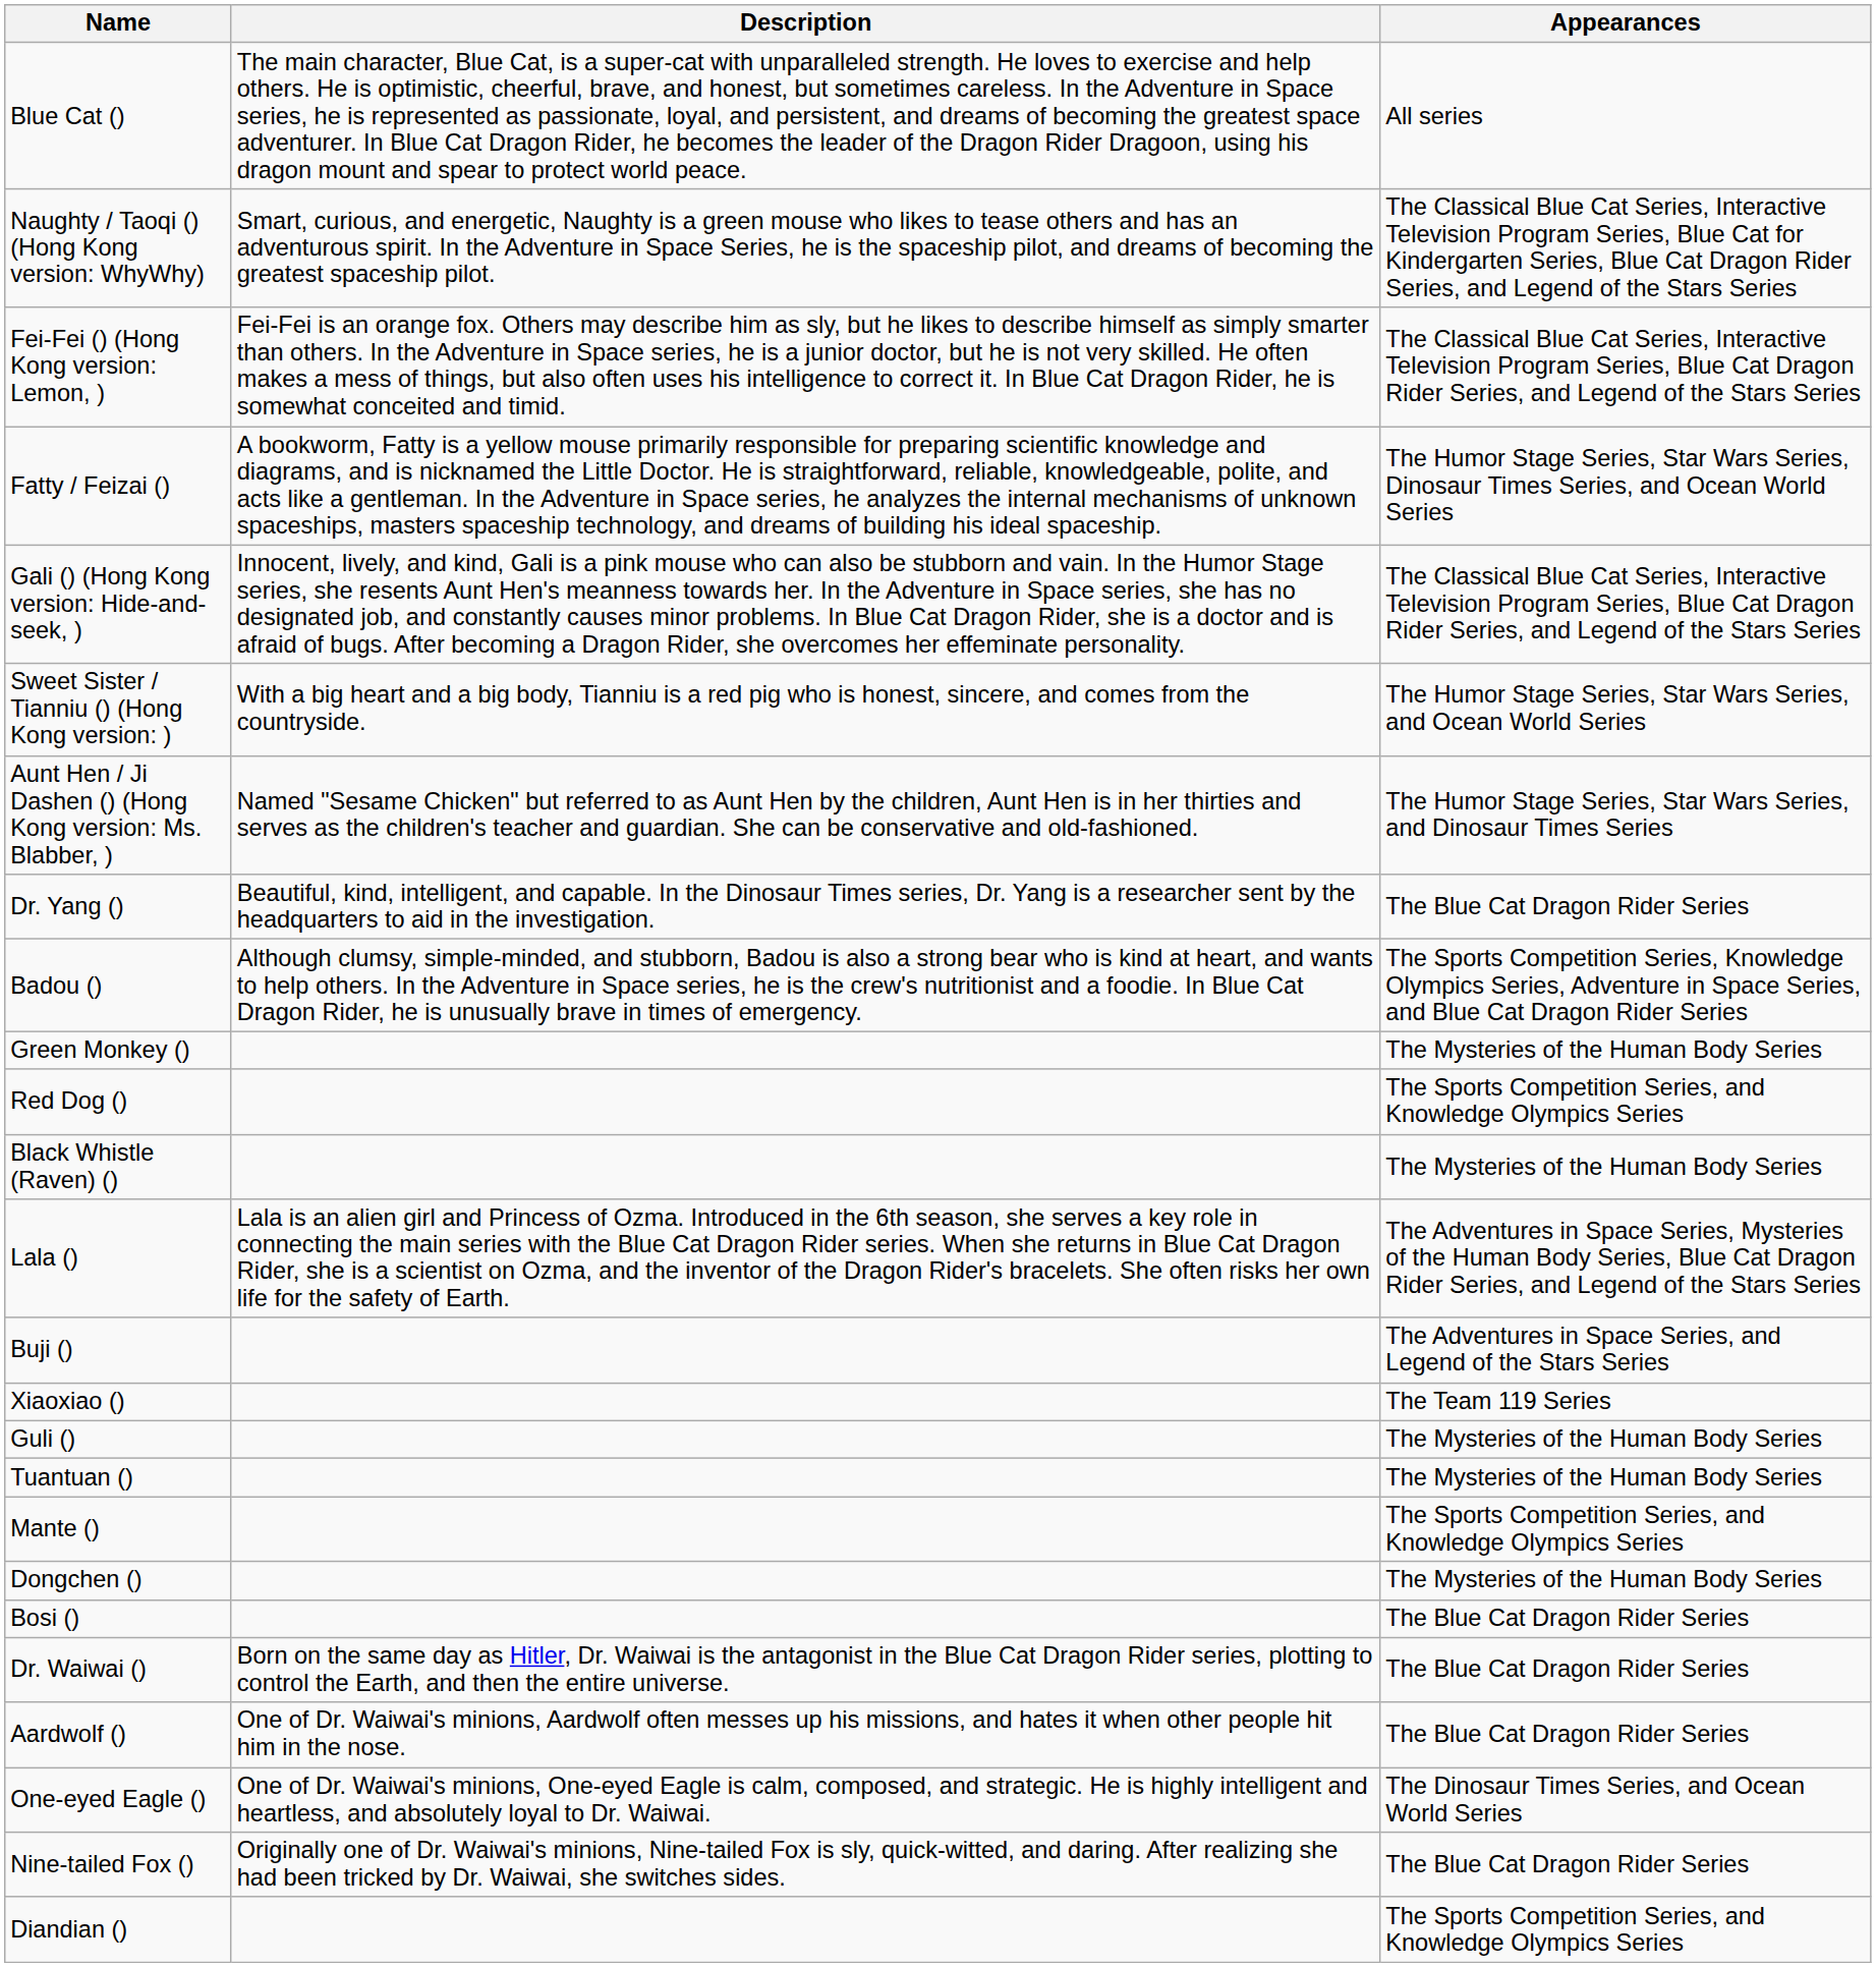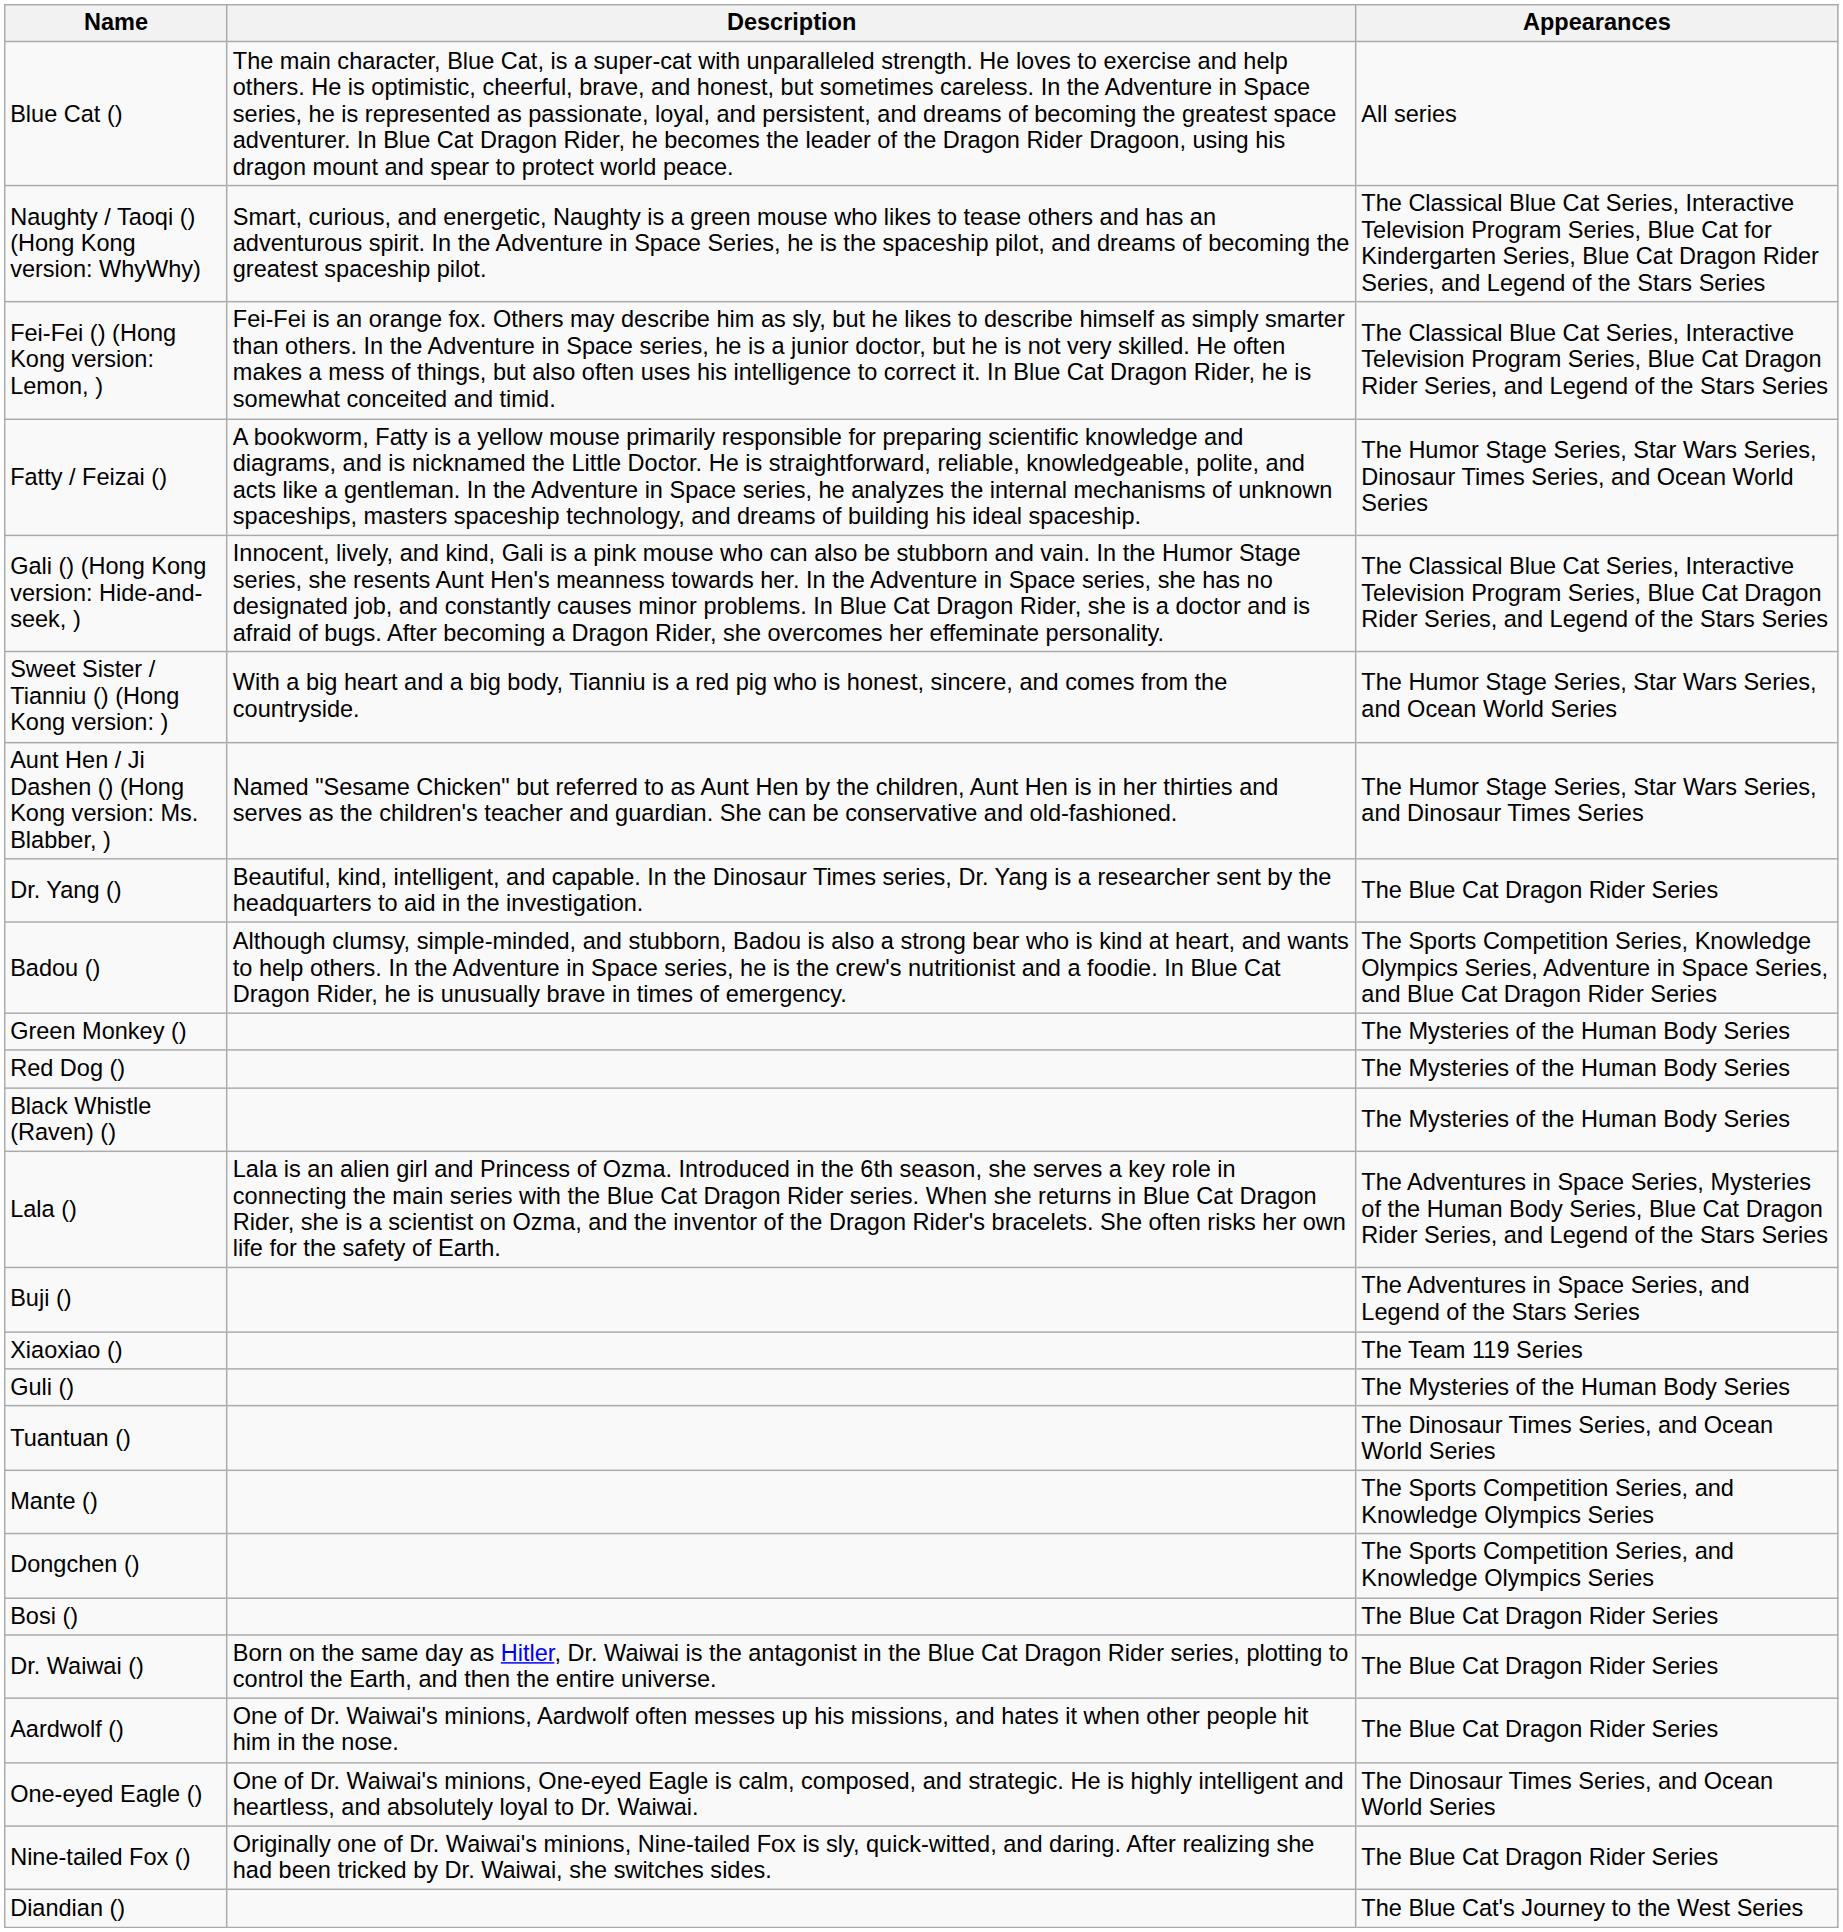Red Dog () | Appearances: The Sports Competition Series, and Knowledge Olympics Series -> The Mysteries of the Human Body Series
Tuantuan () | Appearances: The Mysteries of the Human Body Series -> The Dinosaur Times Series, and Ocean World Series
Dongchen () | Appearances: The Mysteries of the Human Body Series -> The Sports Competition Series, and Knowledge Olympics Series
Diandian () | Appearances: The Sports Competition Series, and Knowledge Olympics Series -> The Blue Cat's Journey to the West Series
